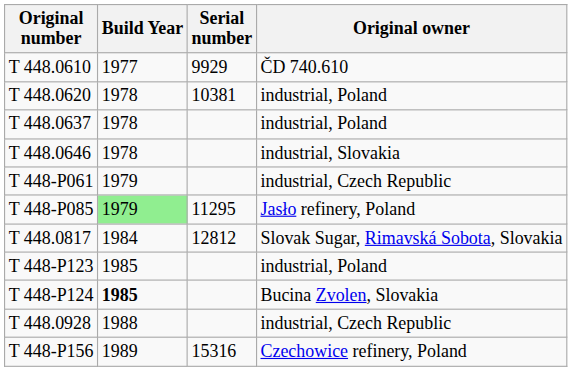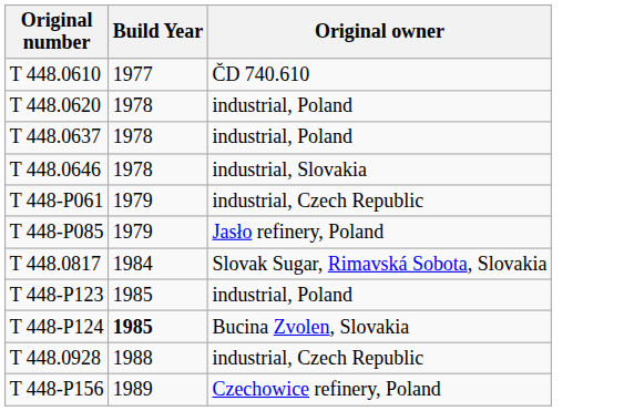- column: Serial number | 9929 | 10381 | 11295 | 12812 | 15316
T 448-P085 | Build Year: lightgreen background -> no background
